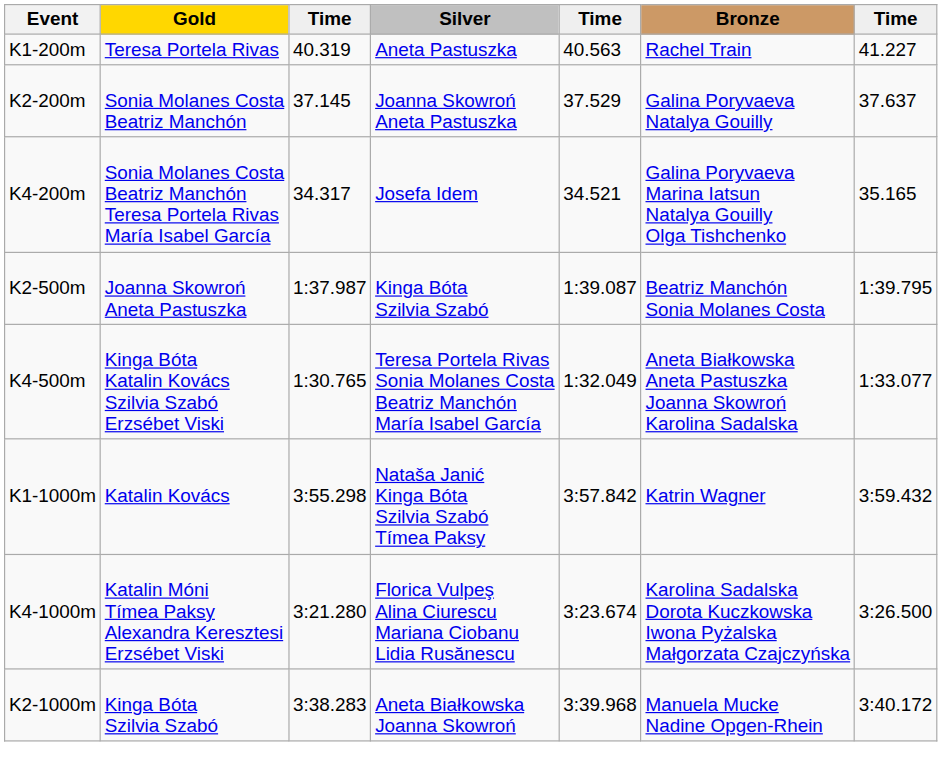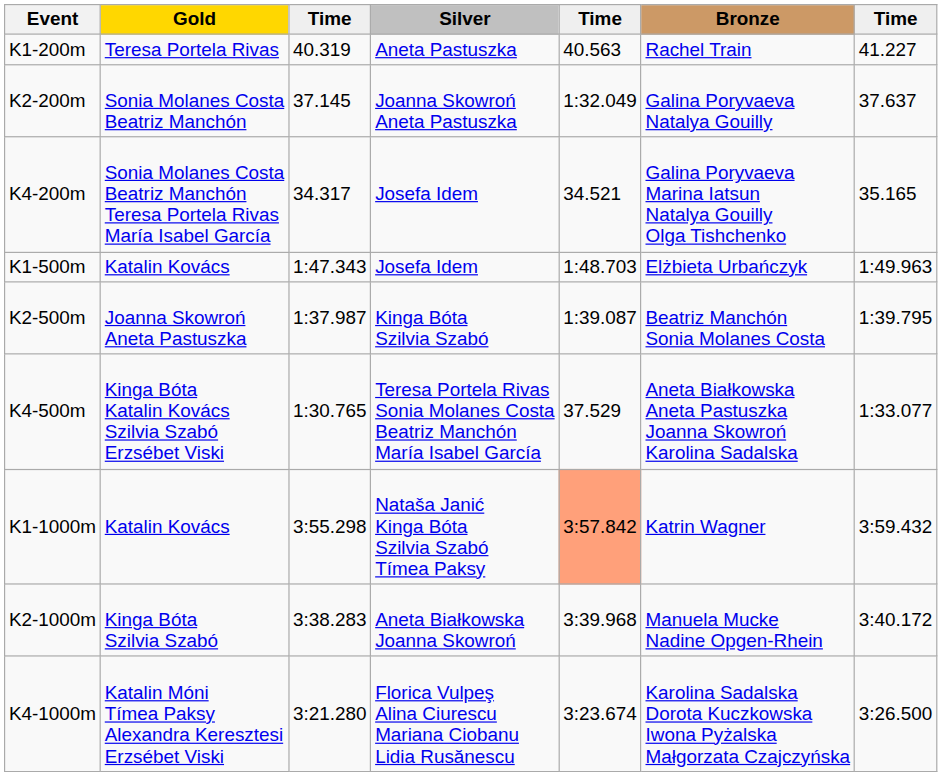K2-200m | column 5: 37.529 -> 1:32.049
+ row: K1-500m | Katalin Kovács | 1:47.343 | Josefa Idem | 1:48.703 | Elżbieta Urbańczyk | 1:49.963
K4-500m | column 5: 1:32.049 -> 37.529
K1-1000m | column 5: no background -> lightsalmon background
rows swapped: K2-1000m <-> K4-1000m
